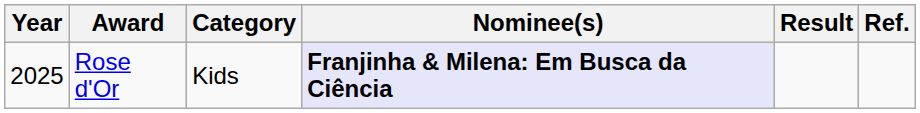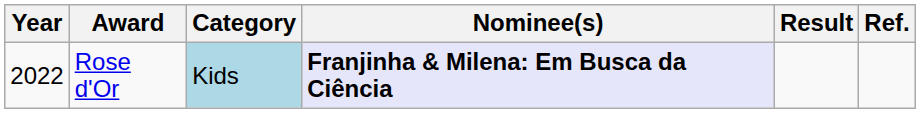Rose d'Or | Year: 2025 -> 2022
Rose d'Or | Category: no background -> lightblue background
